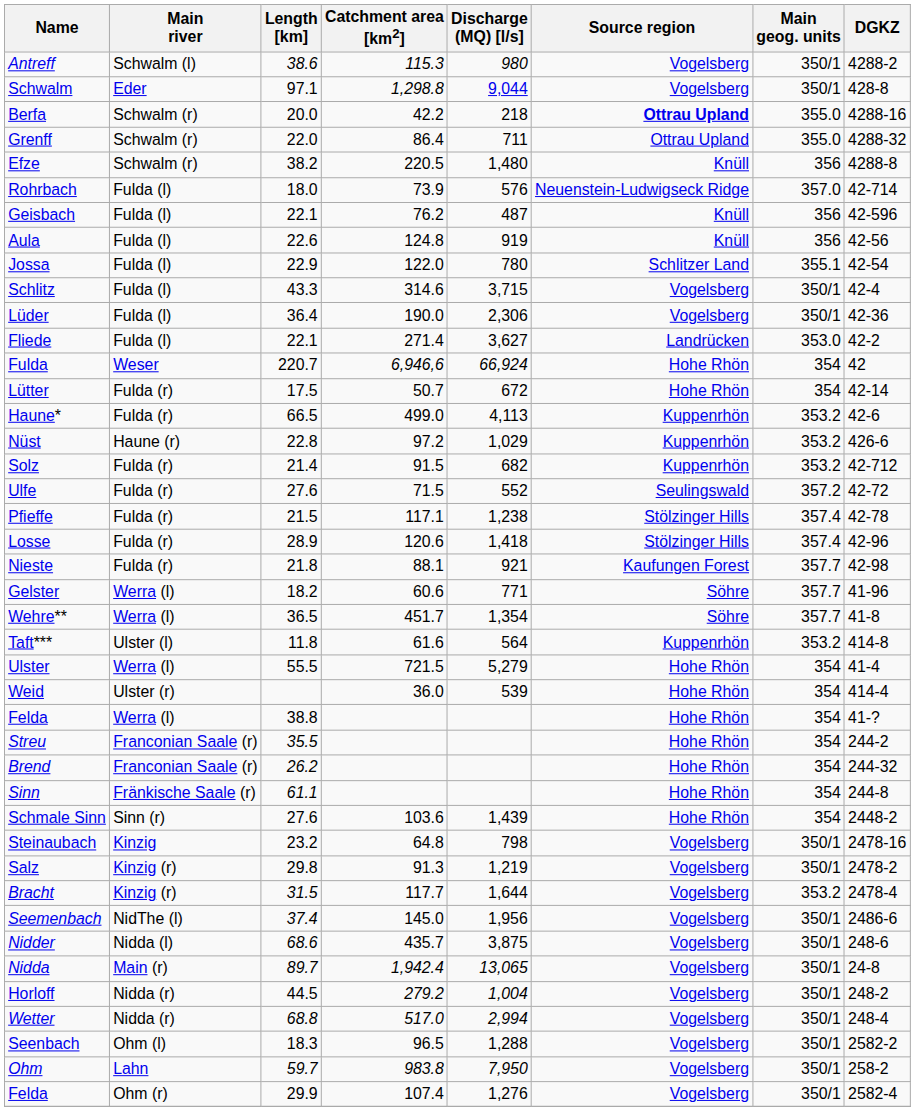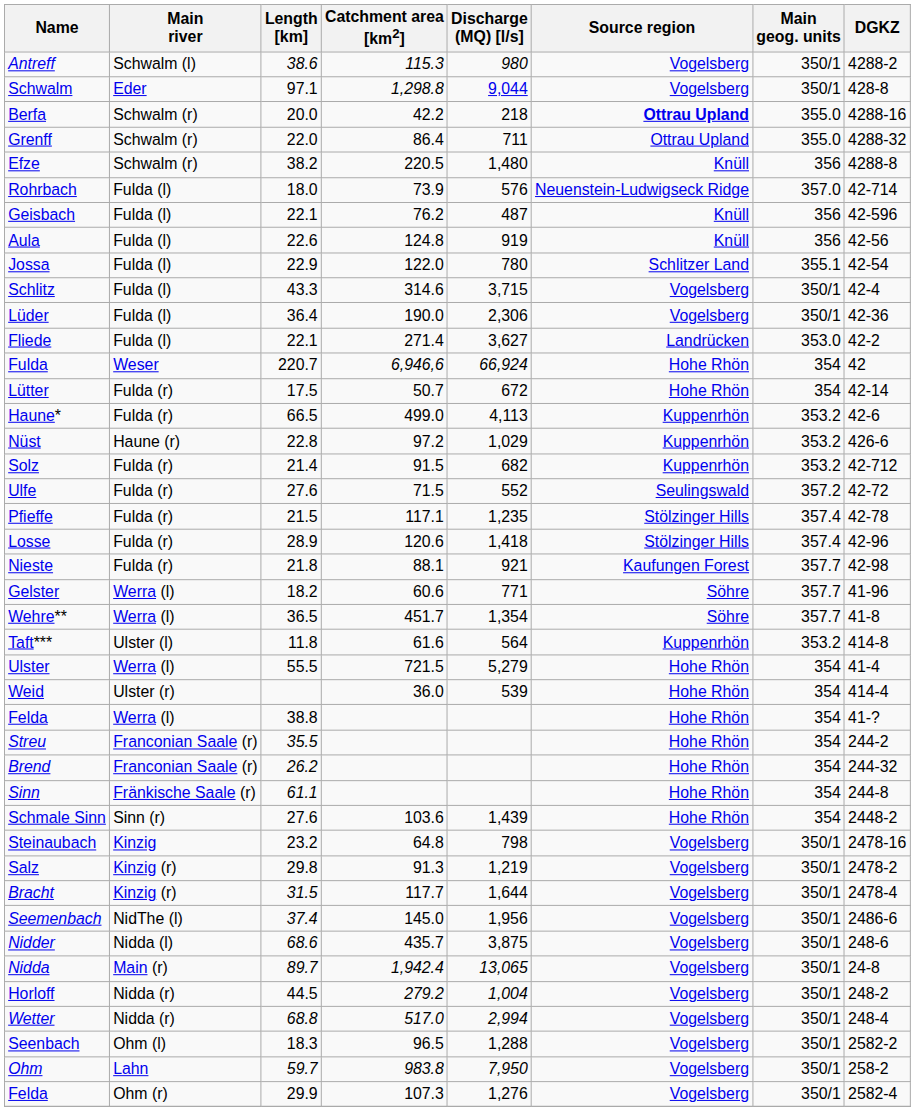Pfieffe | Discharge (MQ) [l/s]: 1,238 -> 1,235
Bracht | Main geog. units: 353.2 -> 350/1
Felda / 29.9 | Catchment area [km2]: 107.4 -> 107.3
